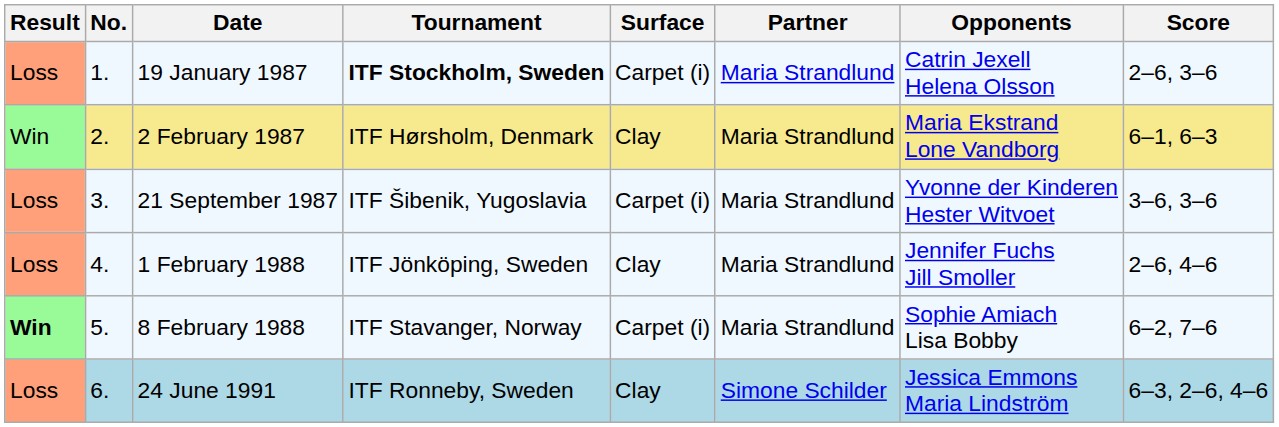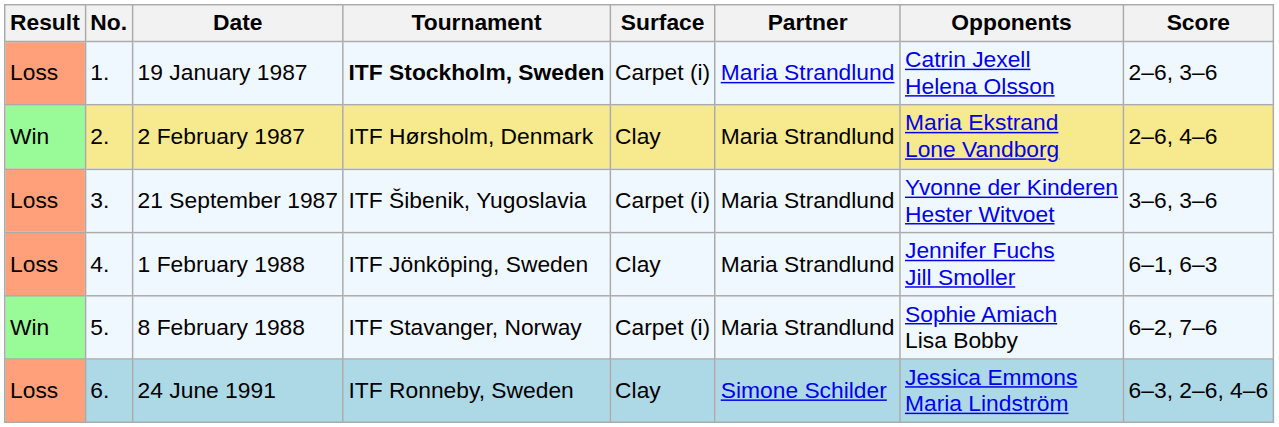2 February 1987 | Score: 6–1, 6–3 -> 2–6, 4–6
1 February 1988 | Score: 2–6, 4–6 -> 6–1, 6–3
8 February 1988 | Result: bold -> normal
